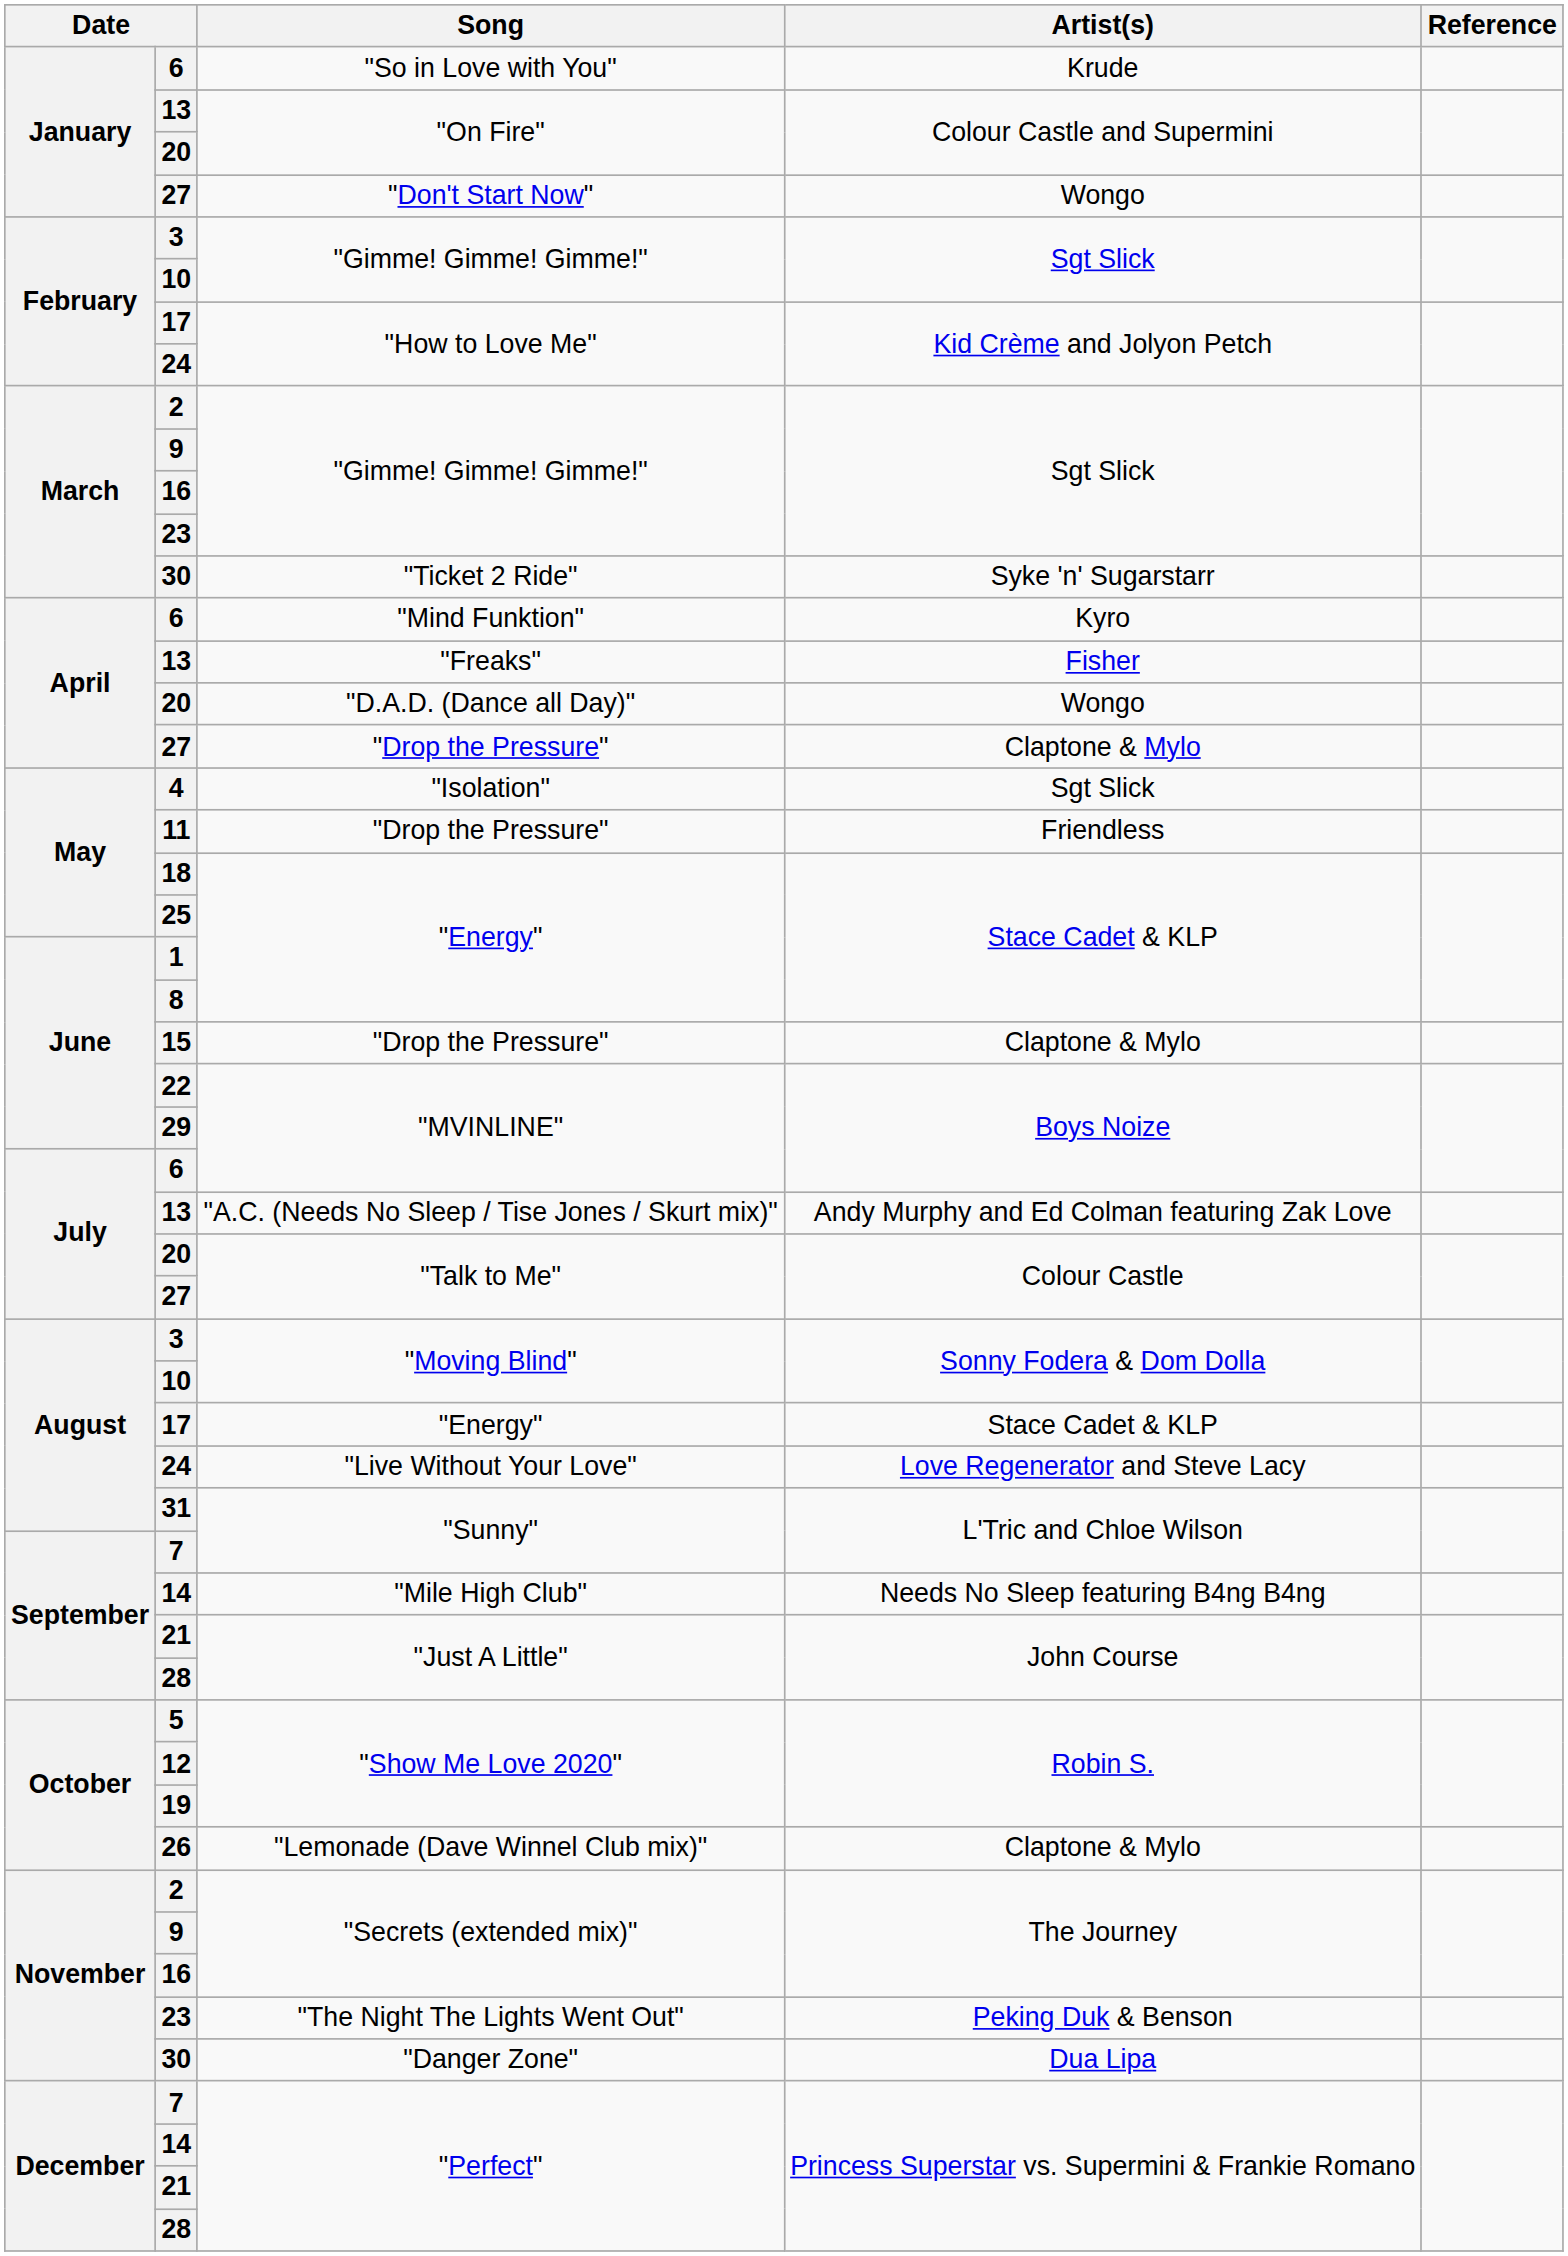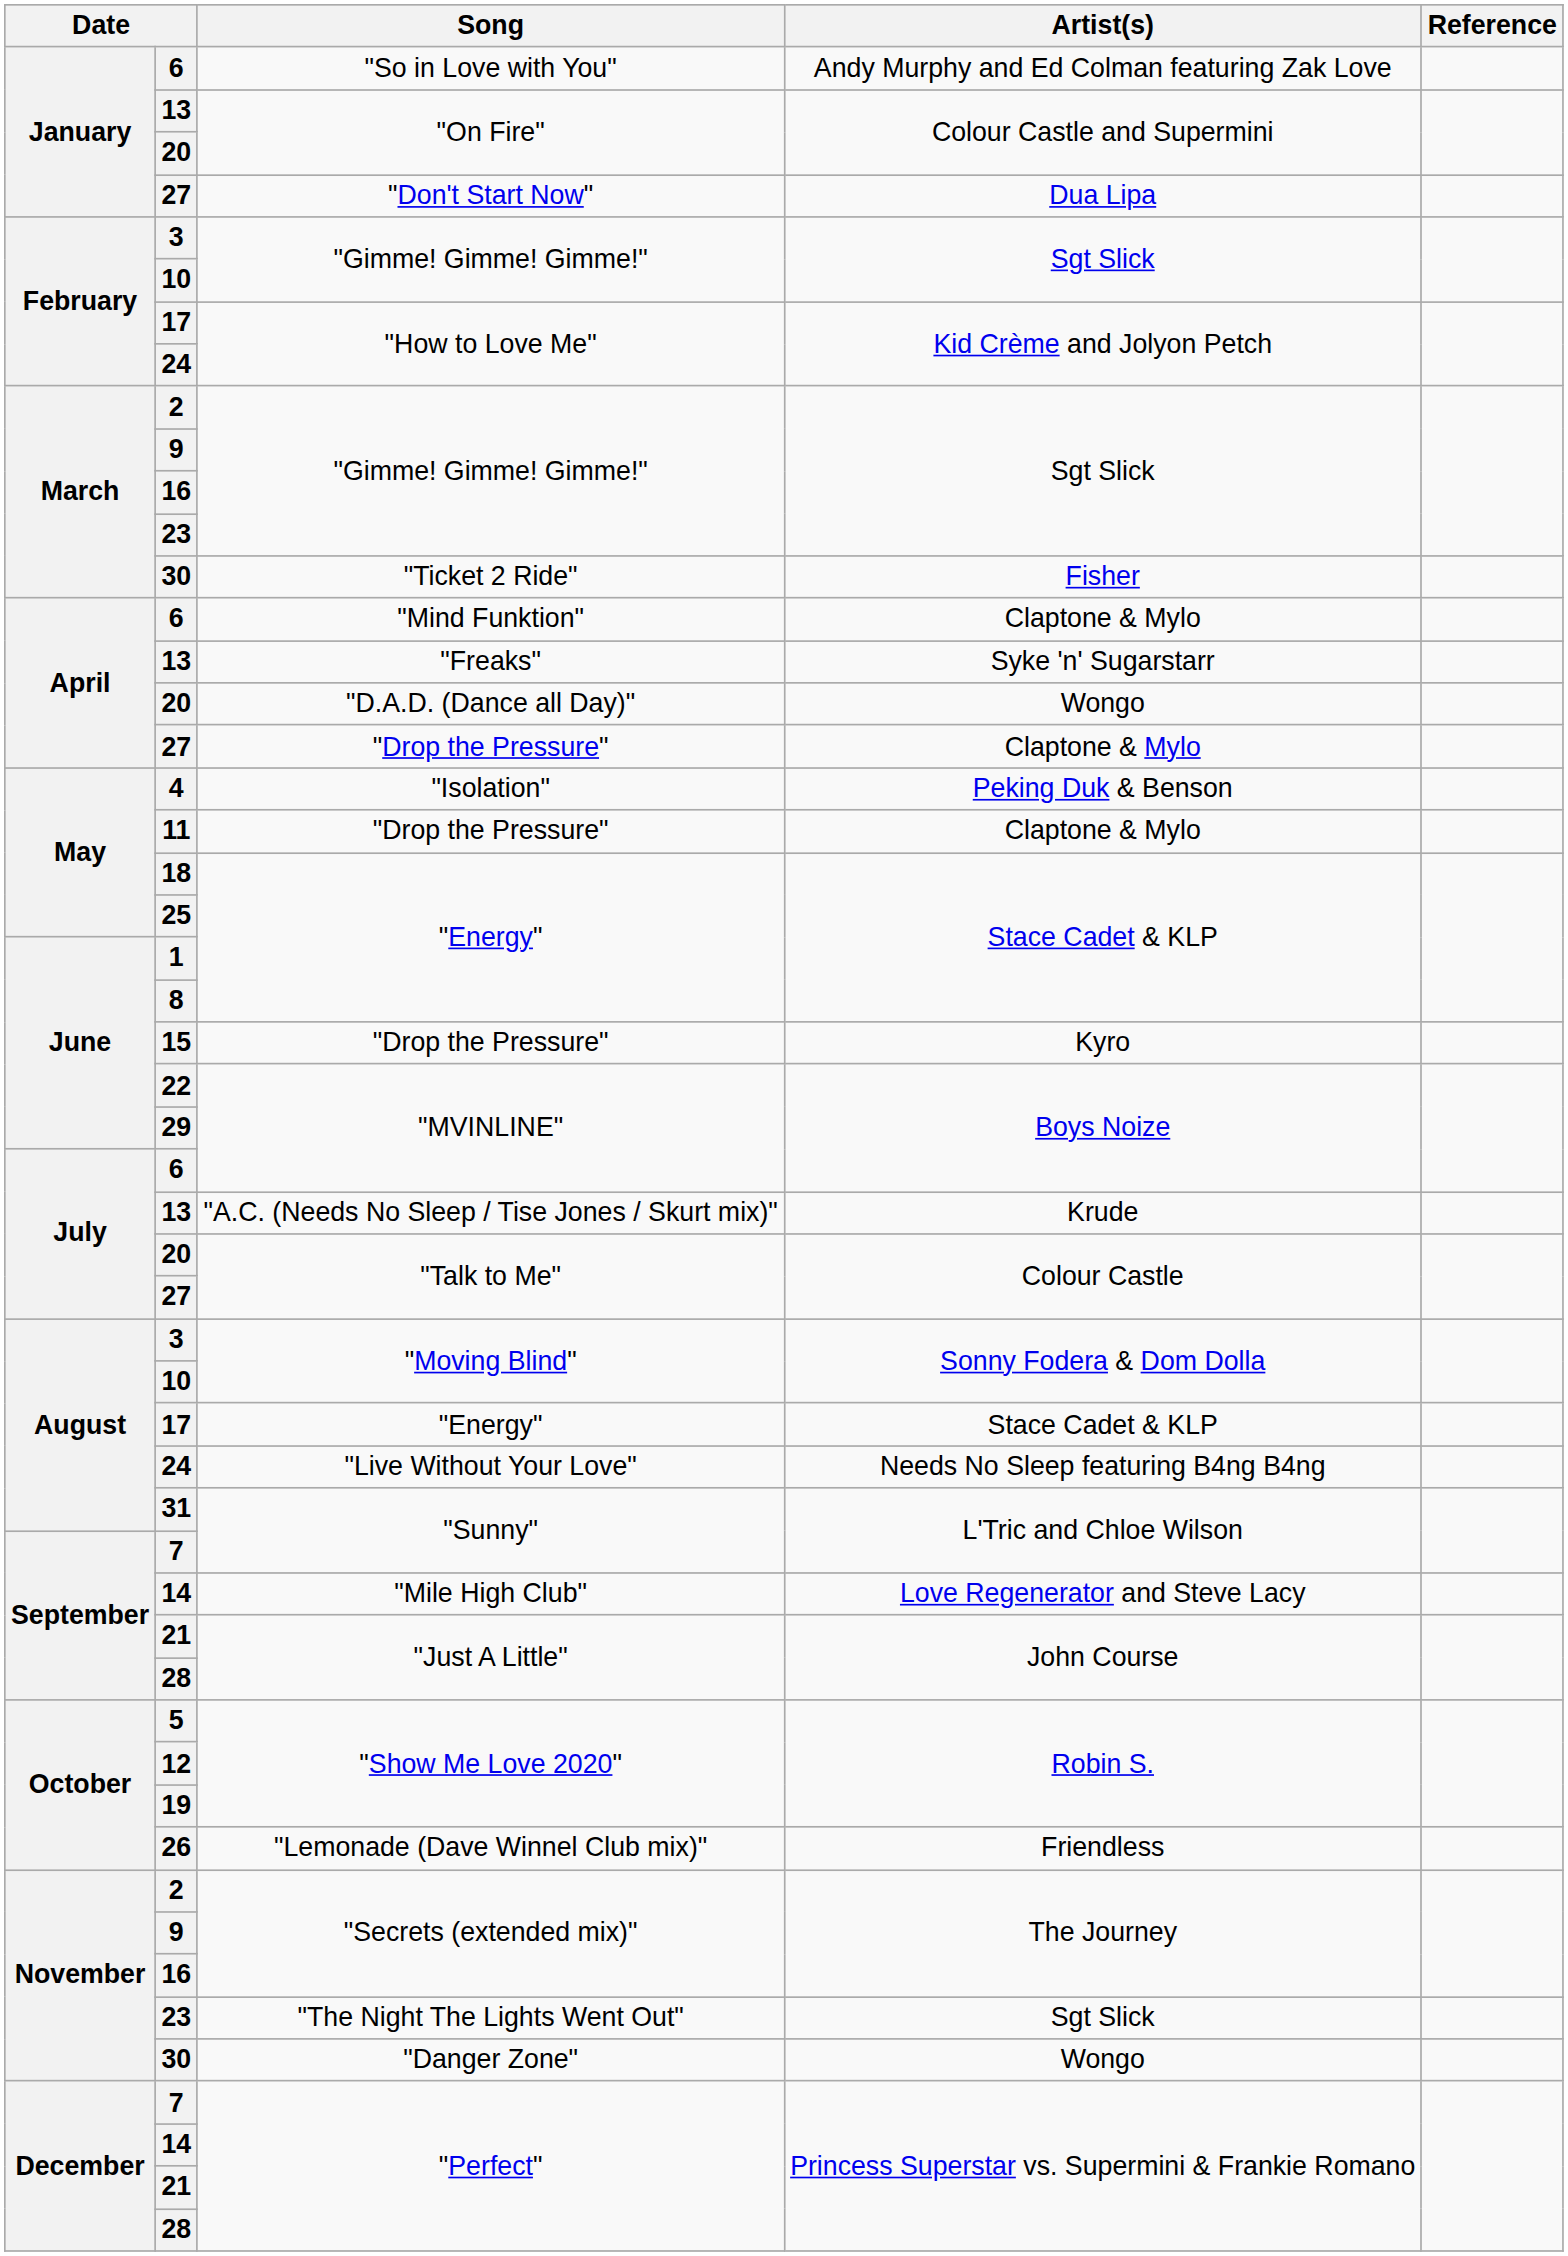"So in Love with You" | Artist(s): Krude -> Andy Murphy and Ed Colman featuring Zak Love
"Don't Start Now" | Artist(s): Wongo -> Dua Lipa
"Ticket 2 Ride" | Artist(s): Syke 'n' Sugarstarr -> Fisher
"Mind Funktion" | Artist(s): Kyro -> Claptone & Mylo
"Freaks" | Artist(s): Fisher -> Syke 'n' Sugarstarr
"Isolation" | Artist(s): Sgt Slick -> Peking Duk & Benson
11 / "Drop the Pressure" | Artist(s): Friendless -> Claptone & Mylo
15 / "Drop the Pressure" | Artist(s): Claptone & Mylo -> Kyro
"A.C. (Needs No Sleep / Tise Jones / Skurt mix)" | Artist(s): Andy Murphy and Ed Colman featuring Zak Love -> Krude
"Live Without Your Love" | Artist(s): Love Regenerator and Steve Lacy -> Needs No Sleep featuring B4ng B4ng
"Mile High Club" | Artist(s): Needs No Sleep featuring B4ng B4ng -> Love Regenerator and Steve Lacy
"Lemonade (Dave Winnel Club mix)" | Artist(s): Claptone & Mylo -> Friendless
"The Night The Lights Went Out" | Artist(s): Peking Duk & Benson -> Sgt Slick
"Danger Zone" | Artist(s): Dua Lipa -> Wongo
